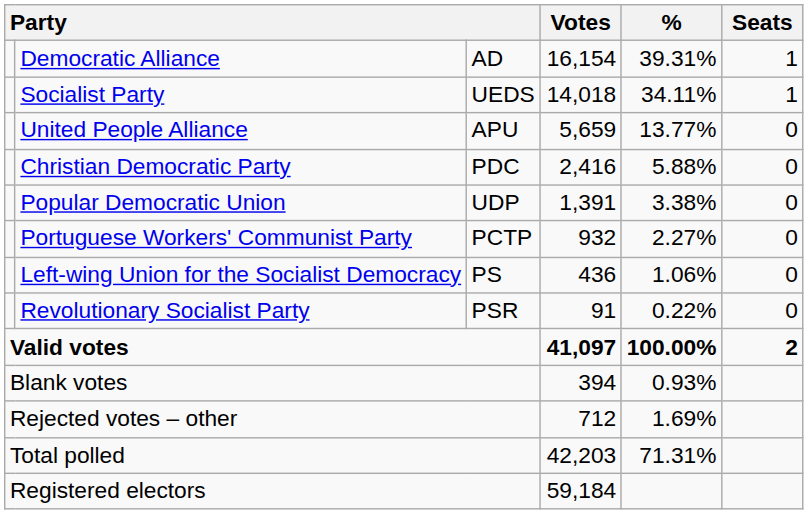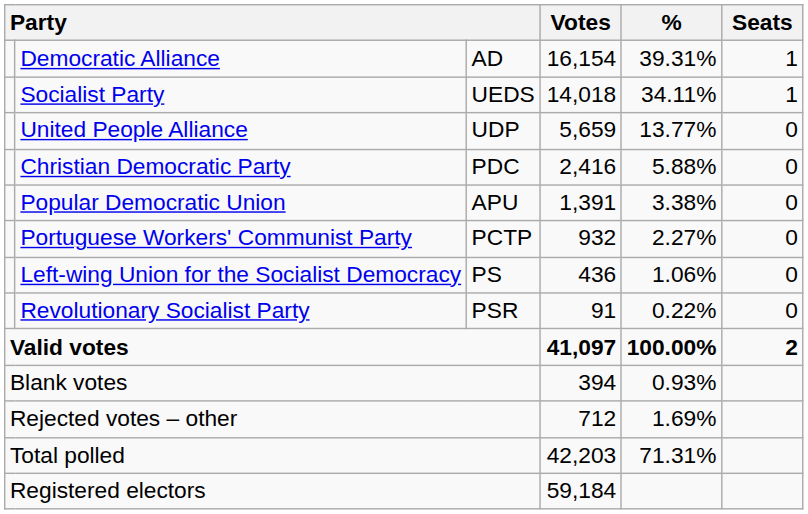United People Alliance | column 3: APU -> UDP
Popular Democratic Union | column 3: UDP -> APU
